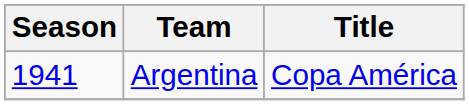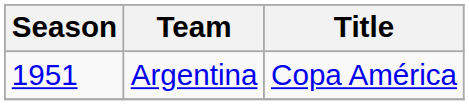Argentina | Season: 1941 -> 1951
